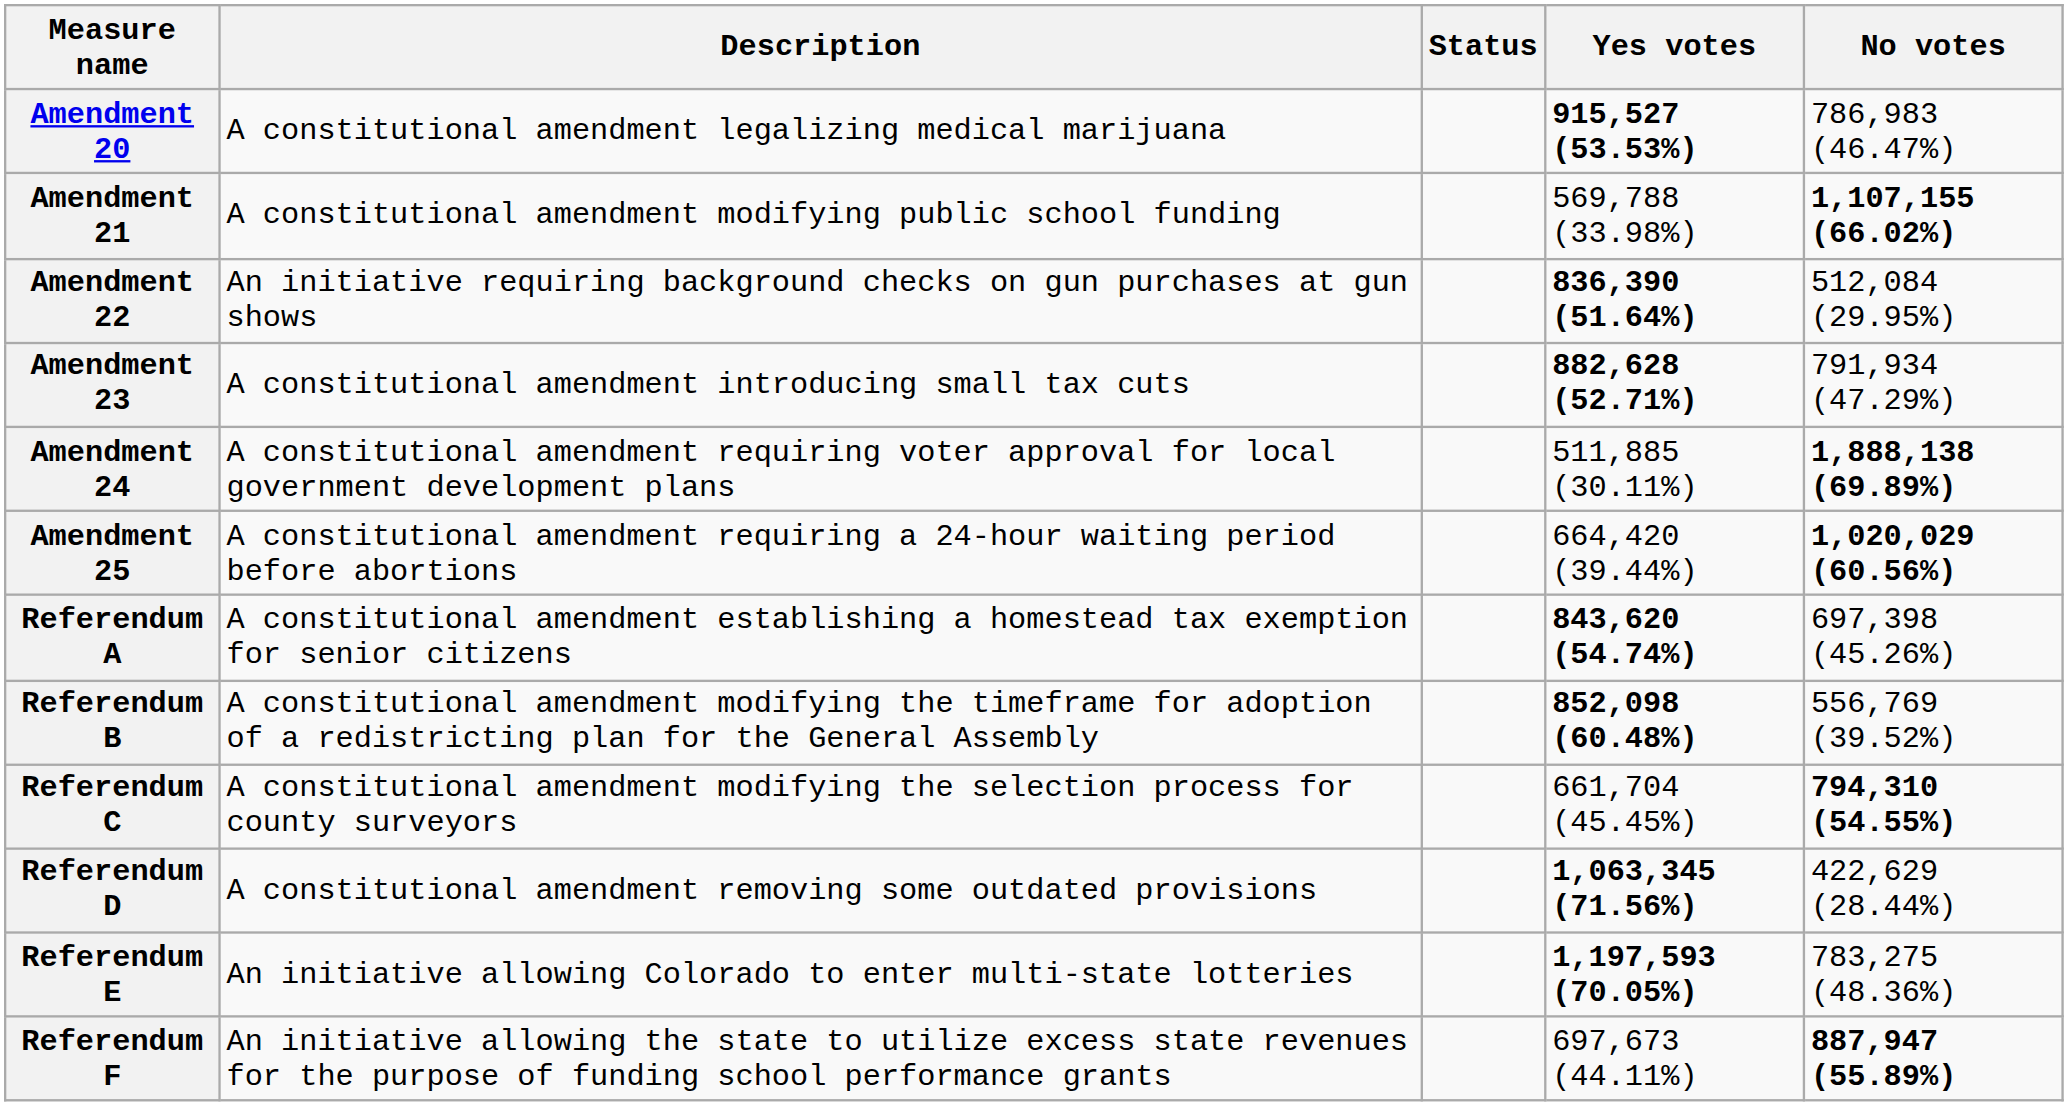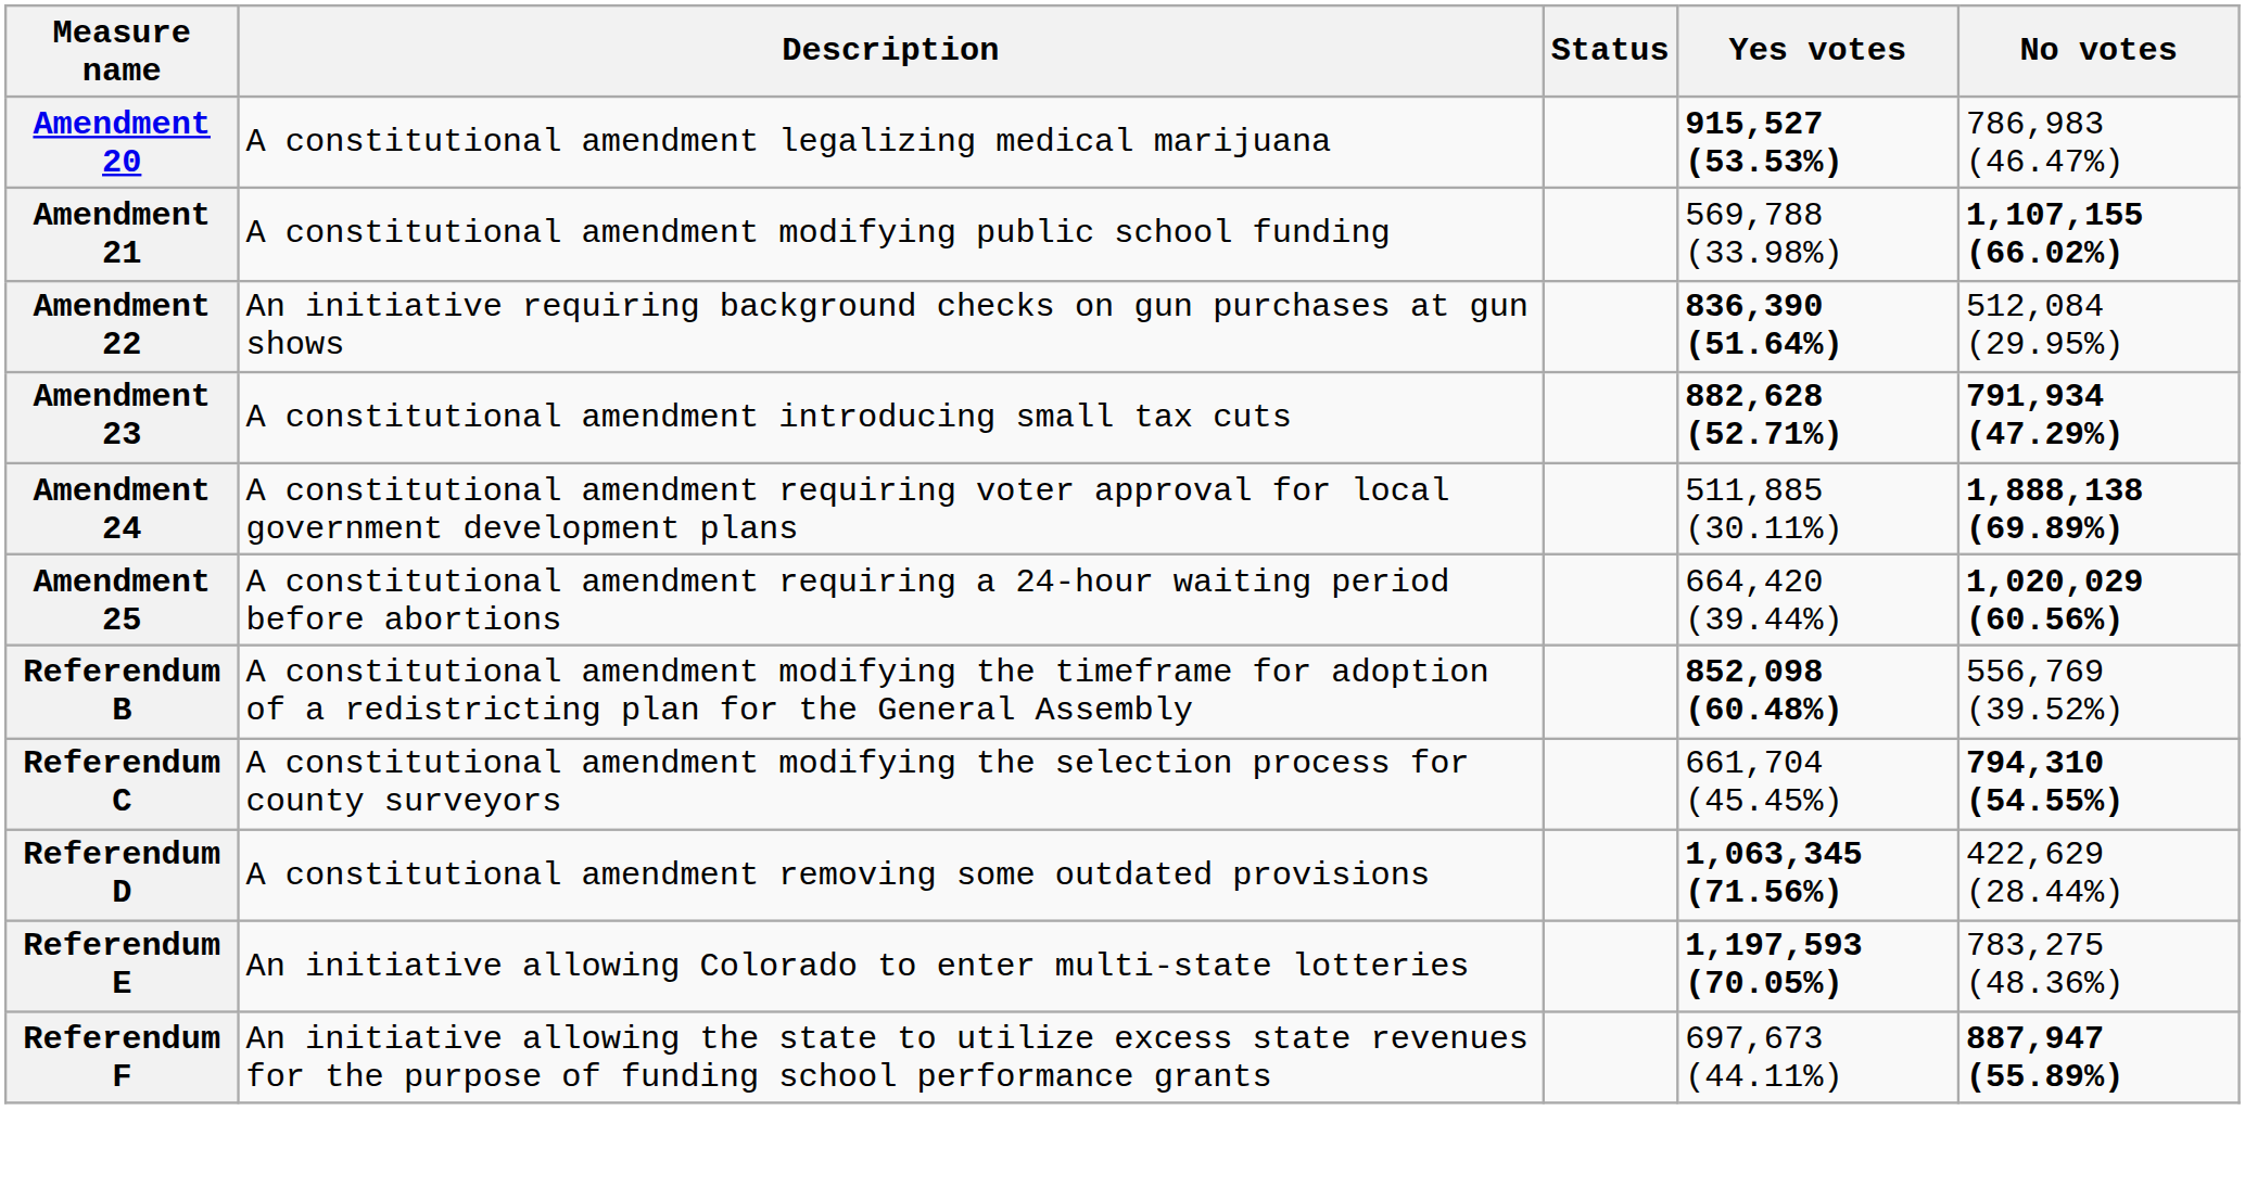Amendment 23 | No votes: normal -> bold
- row: Referendum A | A constitutional amendment establishing a homestead tax exemption for senior citizens | 843,620 (54.74%) | 697,398 (45.26%)
